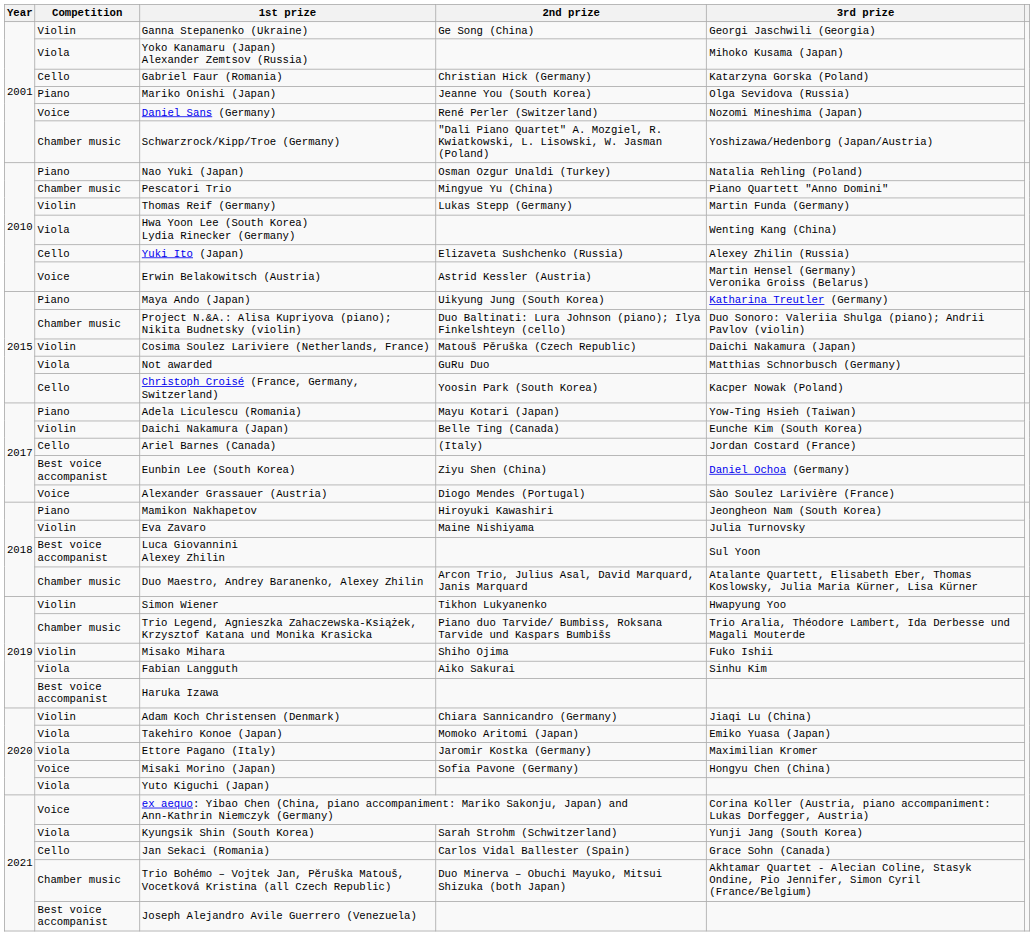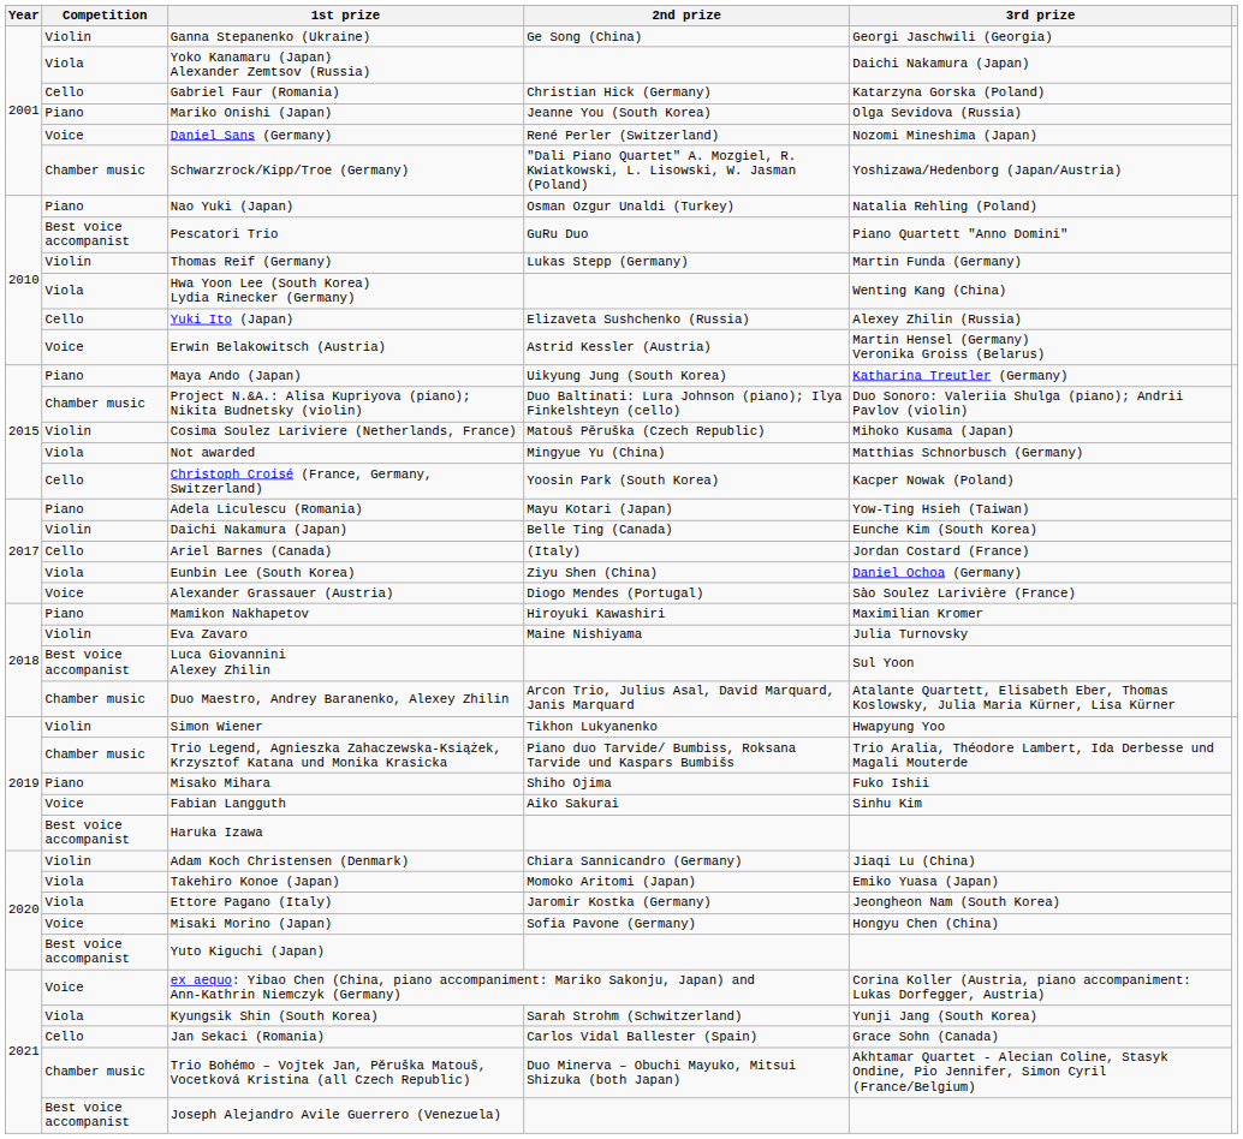Yoko Kanamaru (Japan) Alexander Zemtsov (Russia) | 3rd prize: Mihoko Kusama (Japan) -> Daichi Nakamura (Japan)
Pescatori Trio | Competition: Chamber music -> Best voice accompanist
Pescatori Trio | 2nd prize: Mingyue Yu (China) -> GuRu Duo
Cosima Soulez Lariviere (Netherlands, France) | 3rd prize: Daichi Nakamura (Japan) -> Mihoko Kusama (Japan)
Not awarded | 2nd prize: GuRu Duo -> Mingyue Yu (China)
Eunbin Lee (South Korea) | Competition: Best voice accompanist -> Viola
Mamikon Nakhapetov | 3rd prize: Jeongheon Nam (South Korea) -> Maximilian Kromer
Misako Mihara | Competition: Violin -> Piano
Fabian Langguth | Competition: Viola -> Voice
Ettore Pagano (Italy) | 3rd prize: Maximilian Kromer -> Jeongheon Nam (South Korea)
Yuto Kiguchi (Japan) | Competition: Viola -> Best voice accompanist
